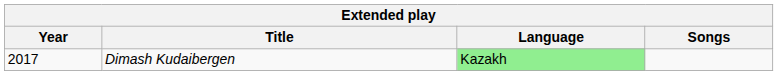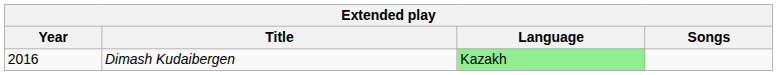Dimash Kudaibergen | Year: 2017 -> 2016
